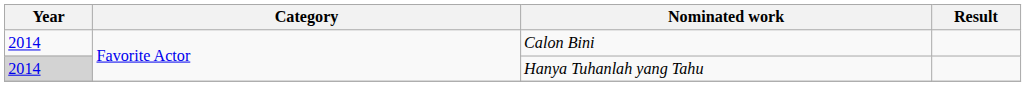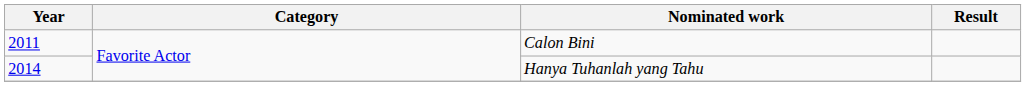Calon Bini | Year: 2014 -> 2011
Hanya Tuhanlah yang Tahu | Year: lightgrey background -> no background
